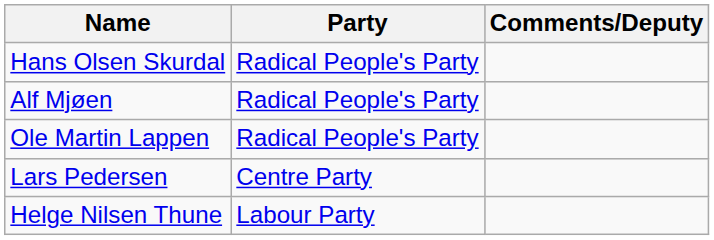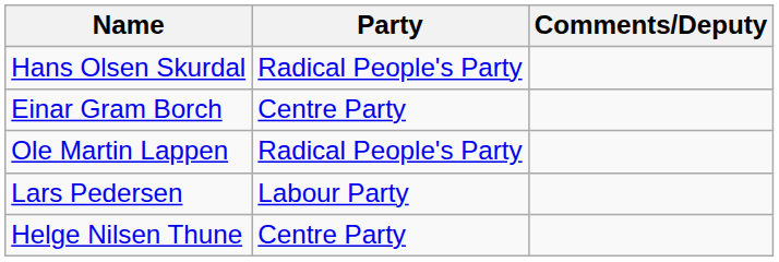- row: Alf Mjøen | Radical People's Party
+ row: Einar Gram Borch | Centre Party
Lars Pedersen | Party: Centre Party -> Labour Party
Helge Nilsen Thune | Party: Labour Party -> Centre Party
